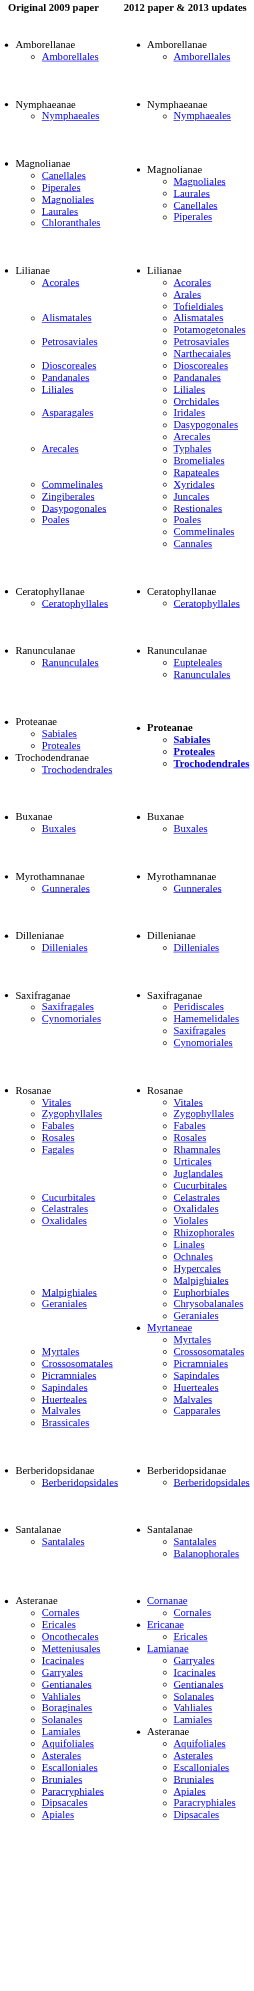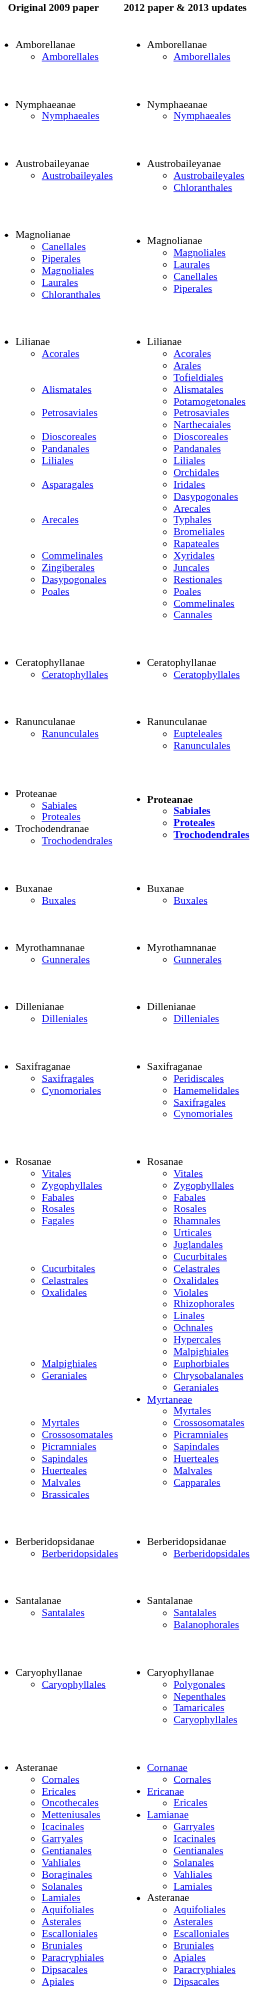+ row: Austrobaileyanae Austrobaileyales | Austrobaileyanae Austrobaileyales Chloranthales
+ row: Caryophyllanae Caryophyllales | Caryophyllanae Polygonales Nepenthales Tamaricales Caryophyllales
